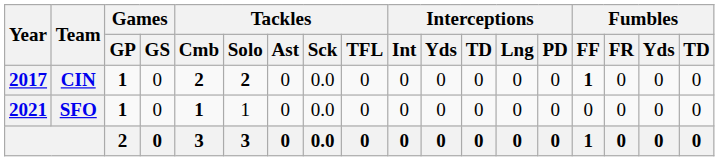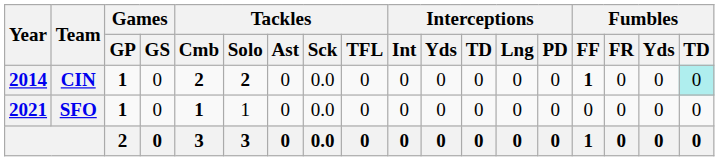CIN | Year: 2017 -> 2014
CIN | Fumbles / TD: no background -> paleturquoise background
